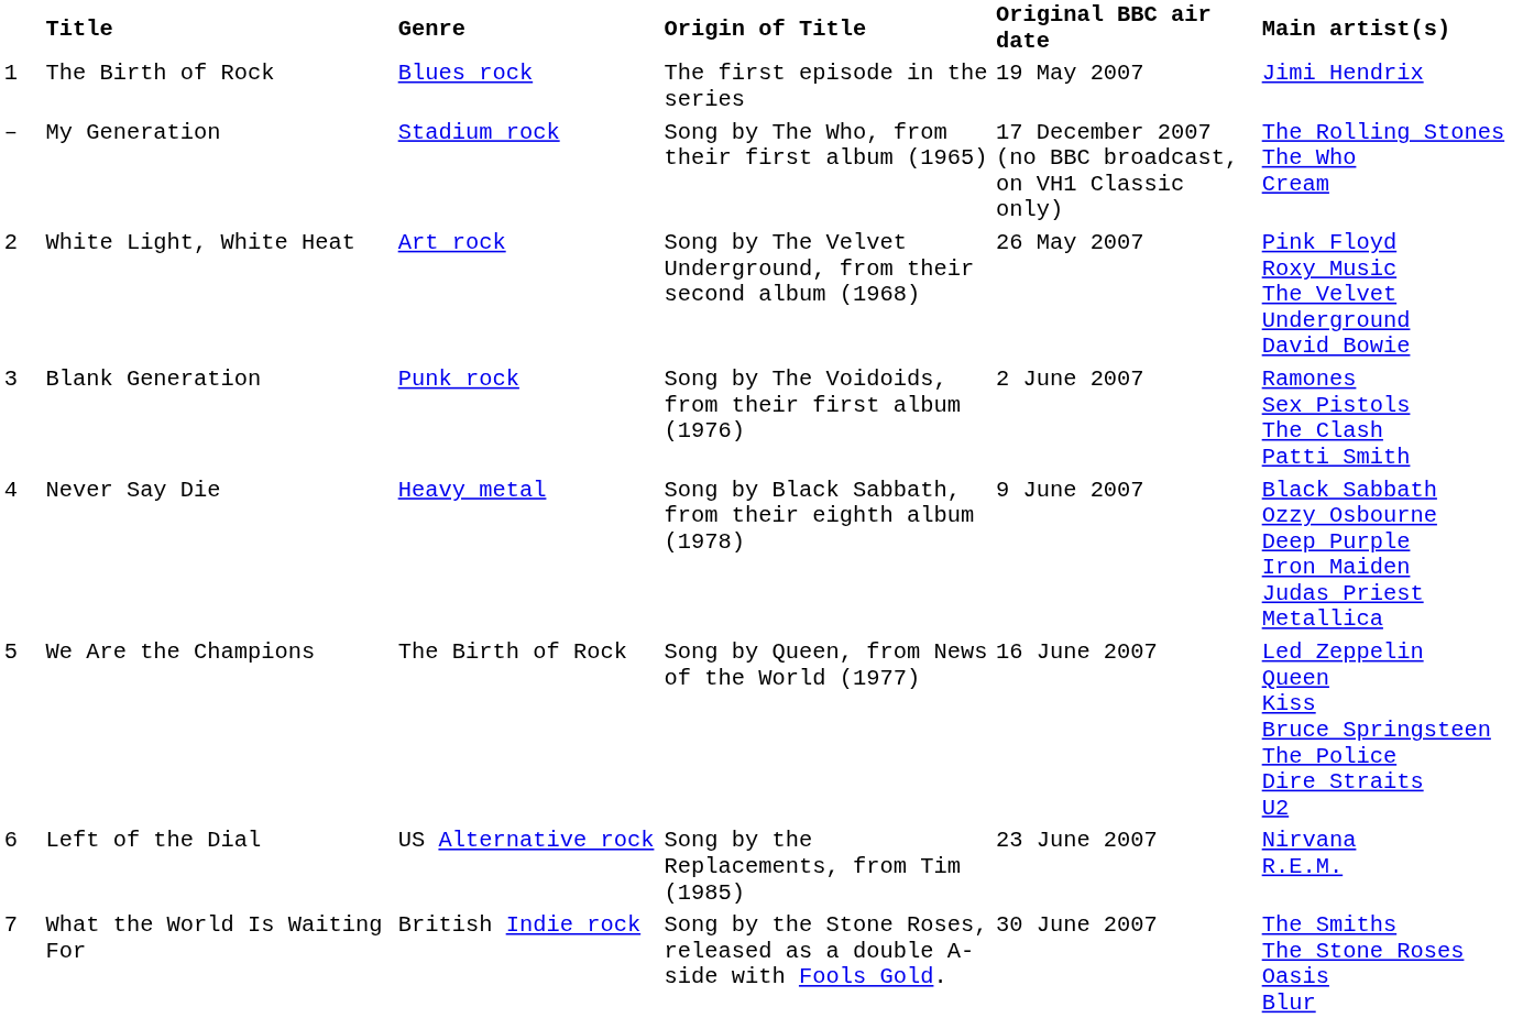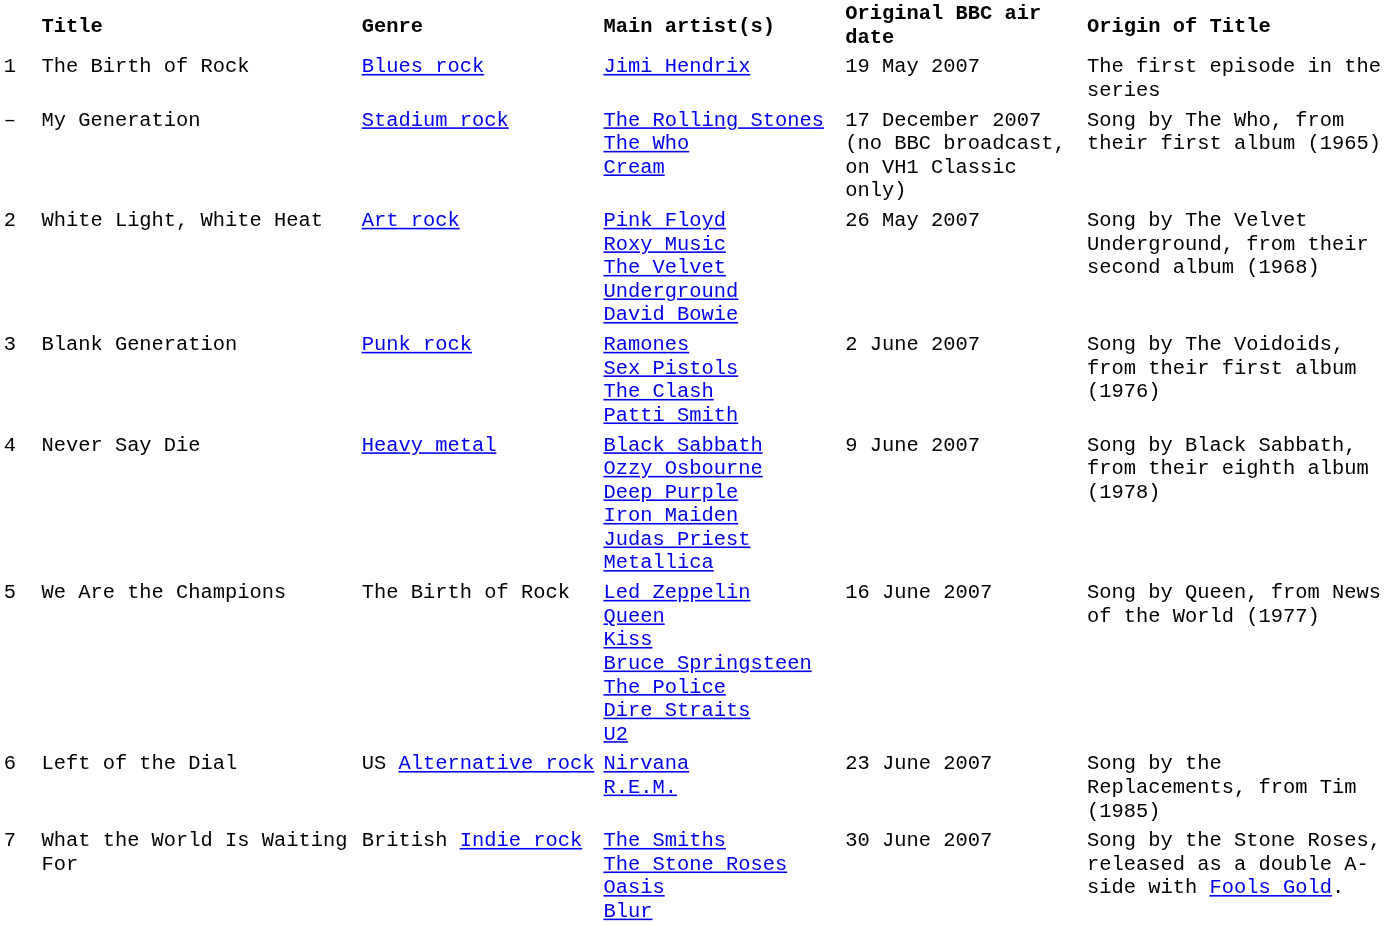columns swapped: Main artist(s) <-> Origin of Title
